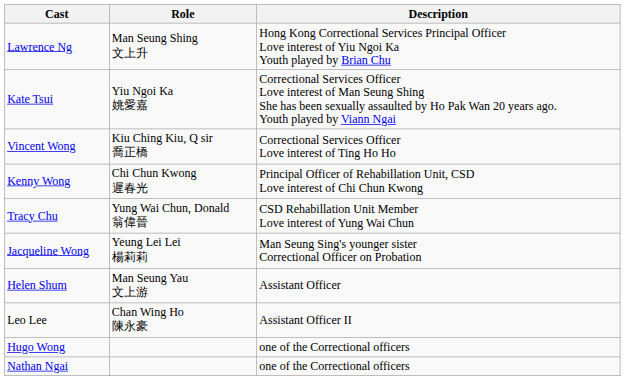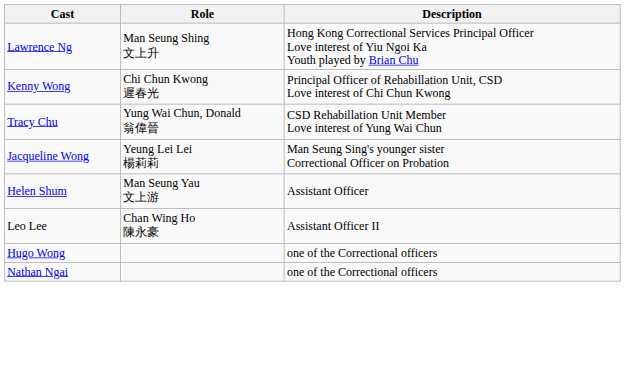- row: Kate Tsui | Yiu Ngoi Ka 姚愛嘉 | Correctional Services Officer Love interest of Man Seung Shing She has been sexually assaulted by Ho Pak Wan 20 years ago. Youth played by Viann Ngai
- row: Vincent Wong | Kiu Ching Kiu, Q sir 喬正橋 | Correctional Services Officer Love interest of Ting Ho Ho
